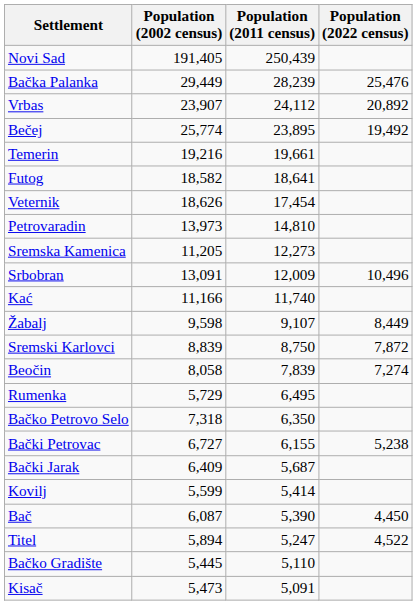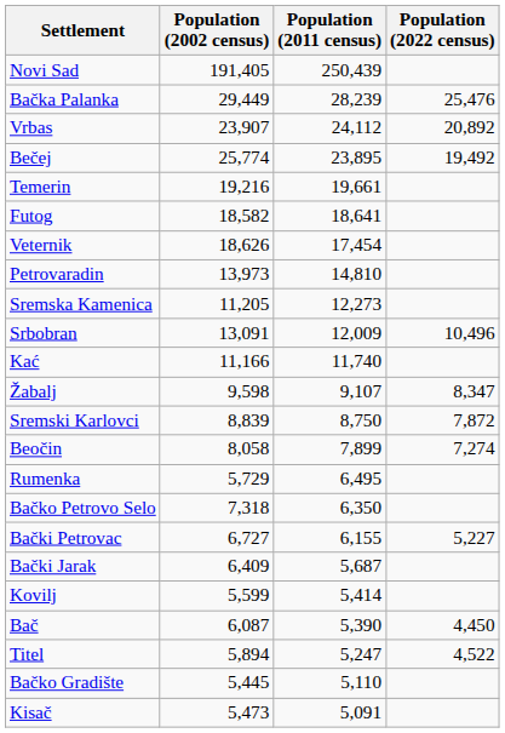Žabalj | Population (2022 census): 8,449 -> 8,347
Beočin | Population (2011 census): 7,839 -> 7,899
Bački Petrovac | Population (2022 census): 5,238 -> 5,227
